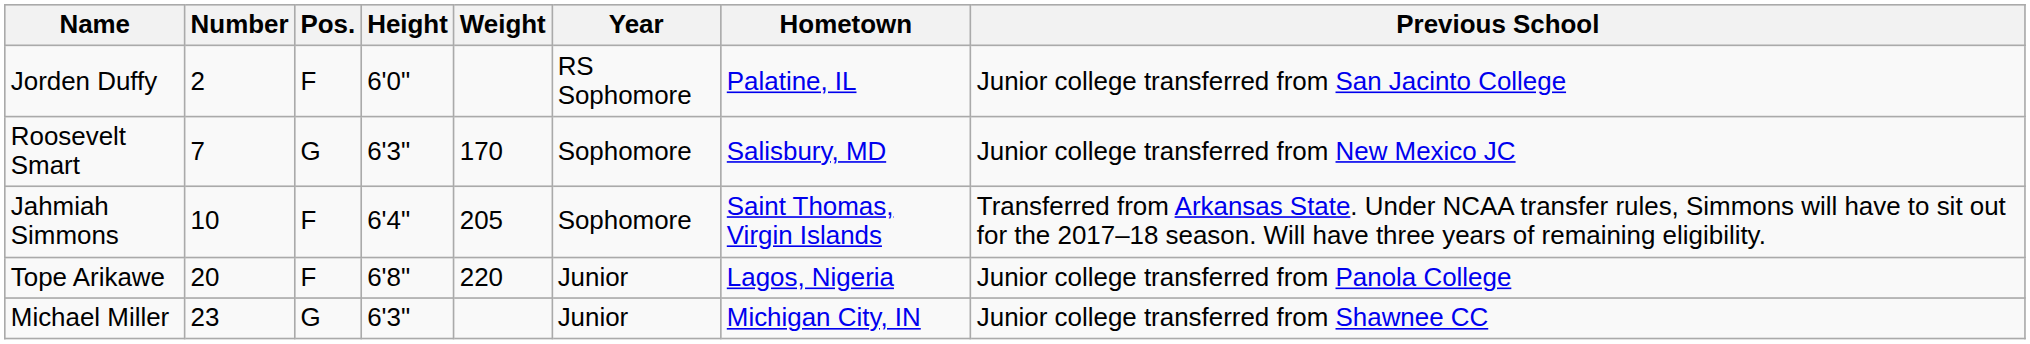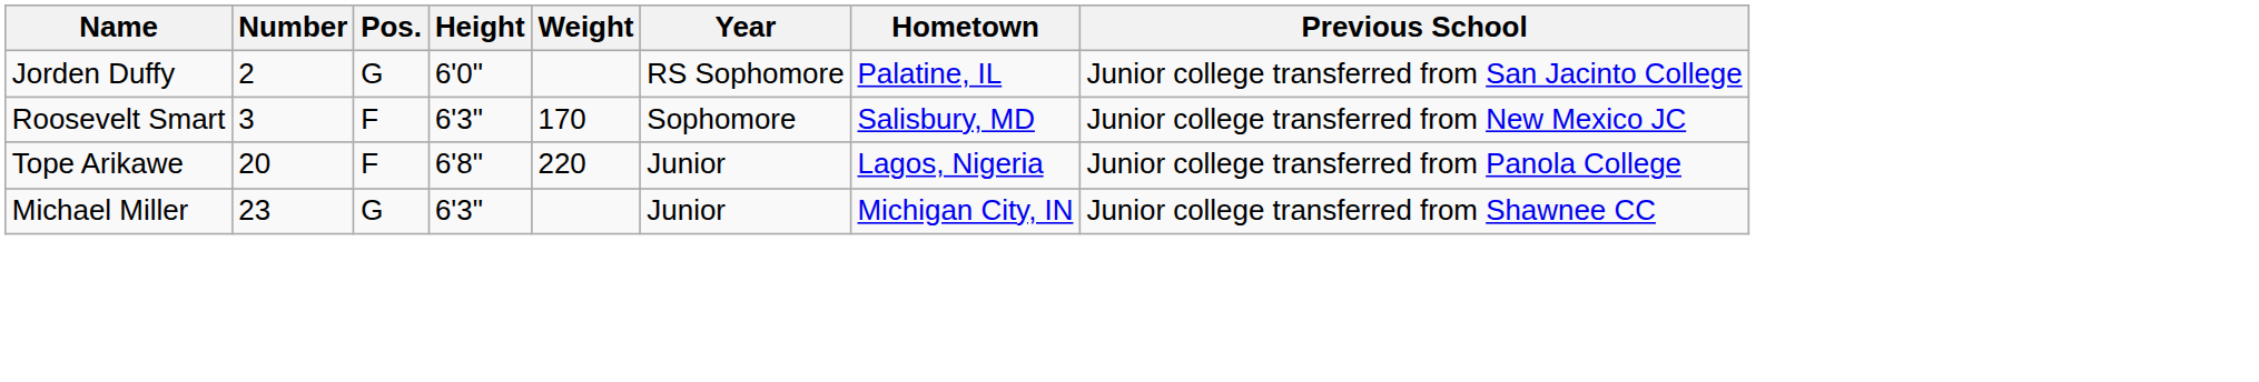Jorden Duffy | Pos.: F -> G
Roosevelt Smart | Number: 7 -> 3
Roosevelt Smart | Pos.: G -> F
- row: Jahmiah Simmons | 10 | F | 6'4" | 205 | Sophomore | Saint Thomas, Virgin Islands | Transferred from Arkansas State. Under NCAA transfer rules, Simmons will have to sit out for the 2017–18 season. Will have three years of remaining eligibility.
